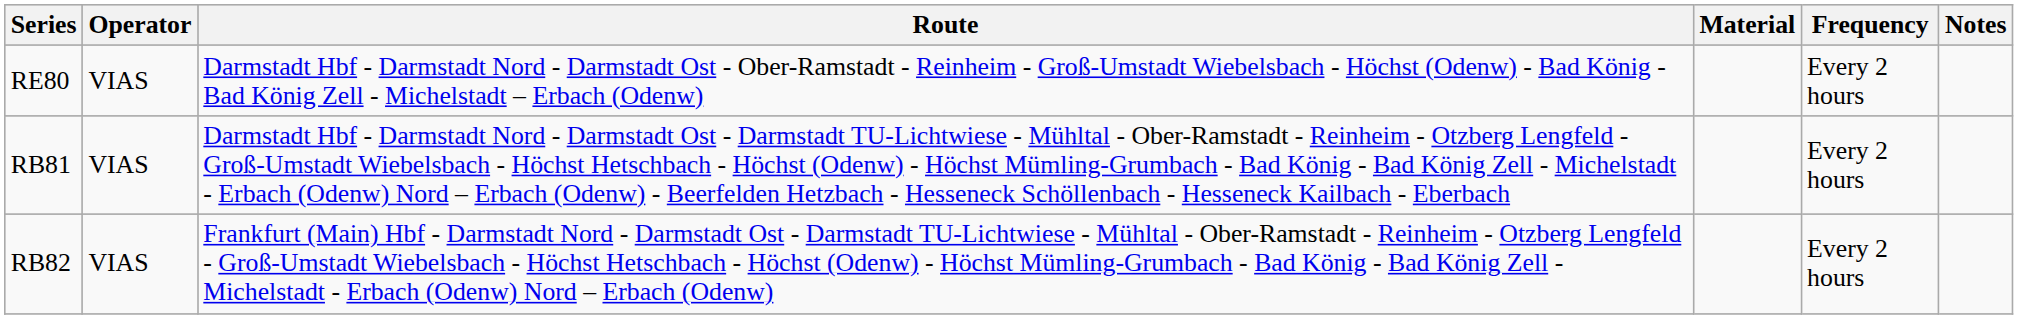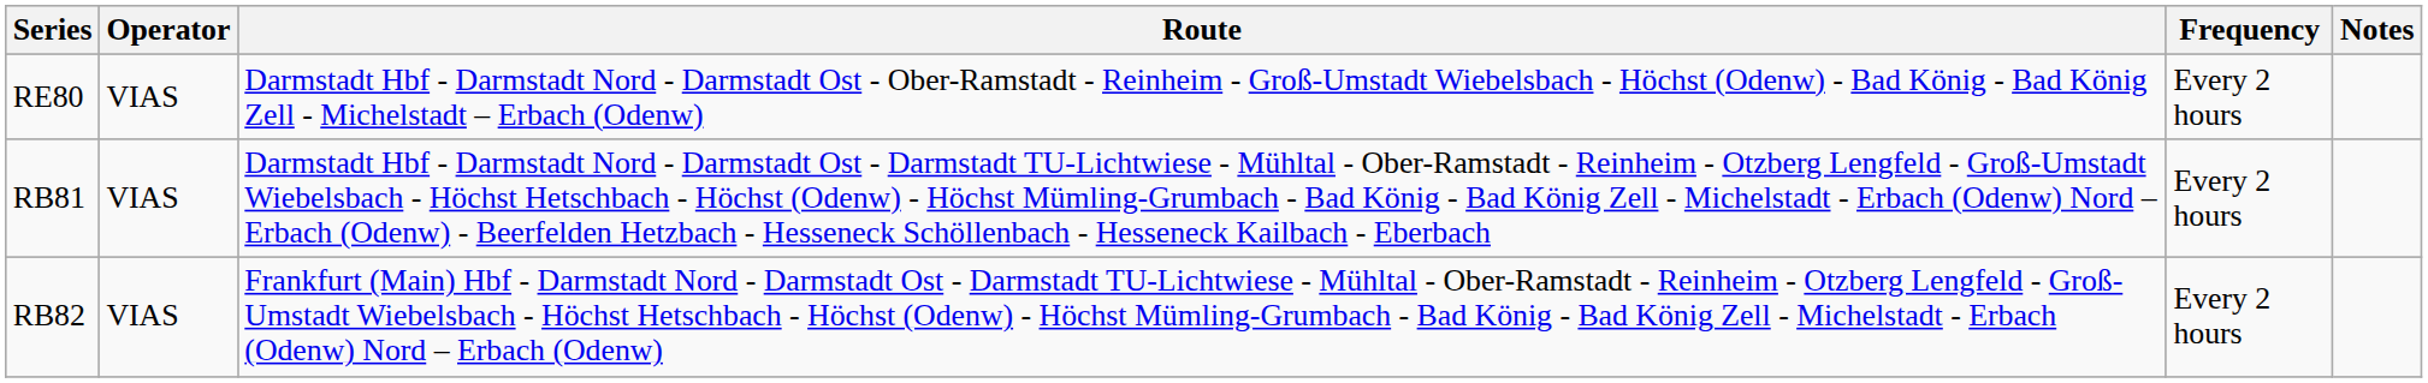- column: Material
